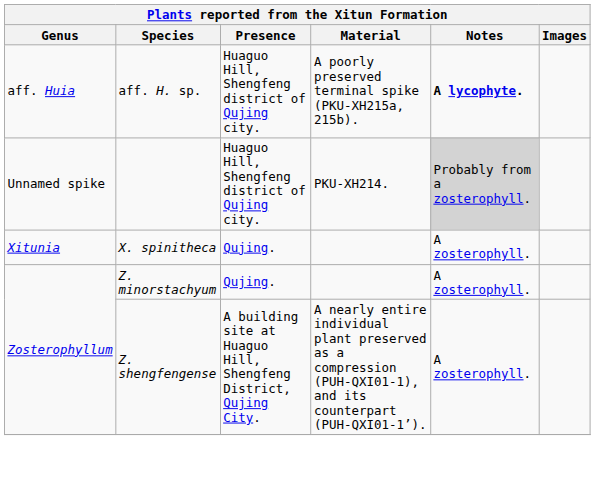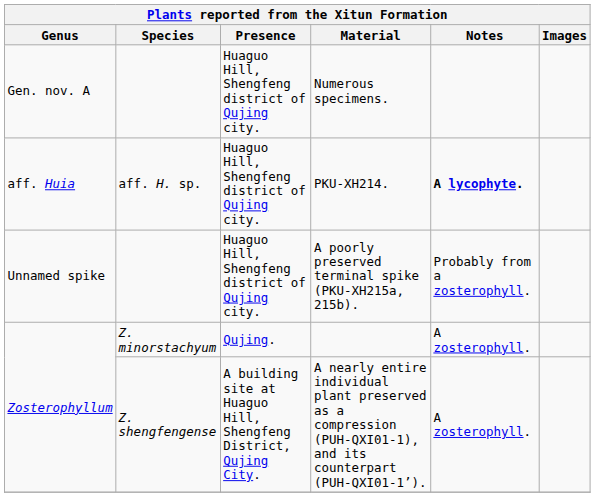+ row: Gen. nov. A | Huaguo Hill, Shengfeng district of Qujing city. | Numerous specimens.
aff. Huia | Material: A poorly preserved terminal spike (PKU-XH215a, 215b). -> PKU-XH214.
Unnamed spike | Material: PKU-XH214. -> A poorly preserved terminal spike (PKU-XH215a, 215b).
Unnamed spike | Notes: lightgrey background -> no background
- row: Xitunia | X. spinitheca | Qujing. | A zosterophyll.
